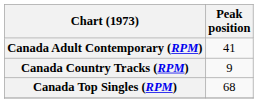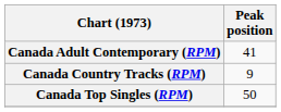Canada Top Singles (RPM) | Peak position: 68 -> 50
